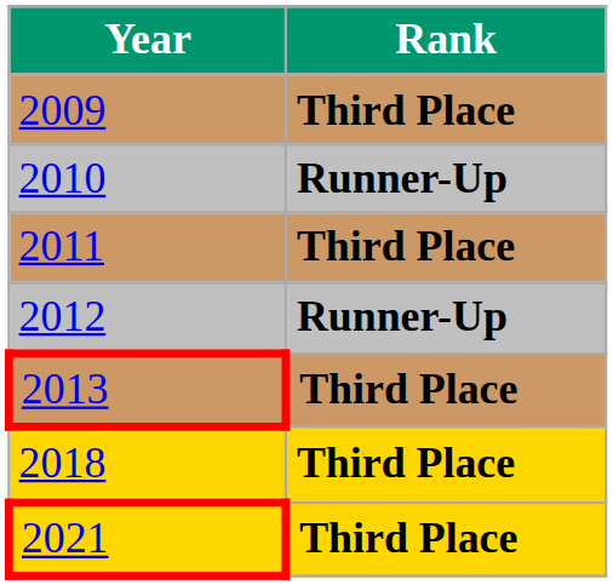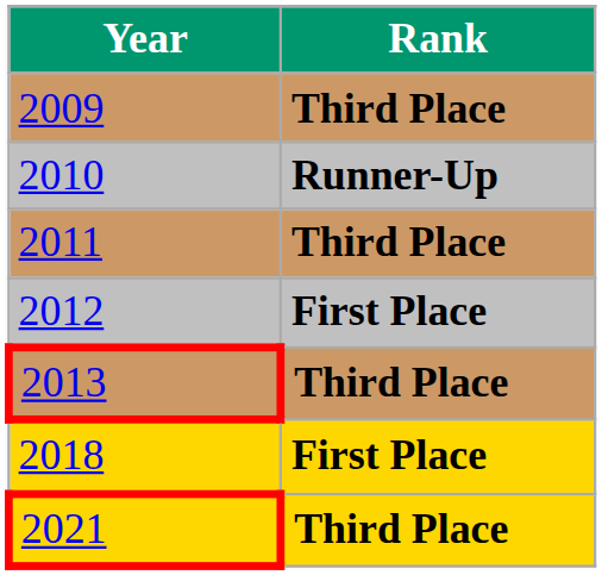2012 | Rank: Runner-Up -> First Place
2018 | Rank: Third Place -> First Place
